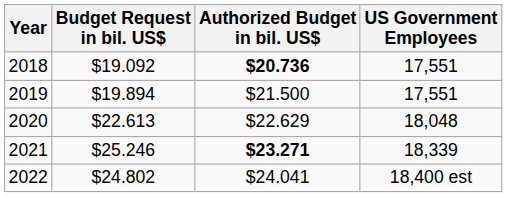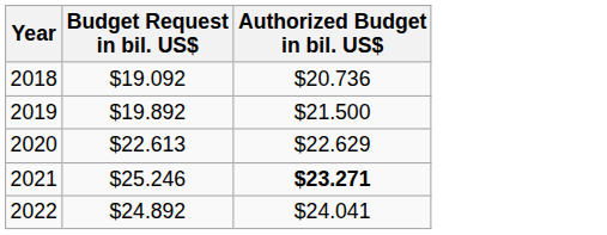- column: US Government Employees | 17,551 | 17,551 | 18,048 | 18,339 | 18,400 est
2018 | Authorized Budget in bil. US$: bold -> normal
2019 | Budget Request in bil. US$: $19.894 -> $19.892
2022 | Budget Request in bil. US$: $24.802 -> $24.892
